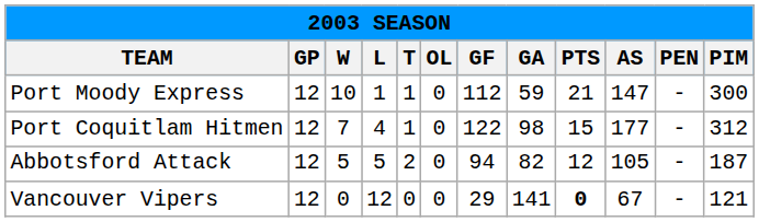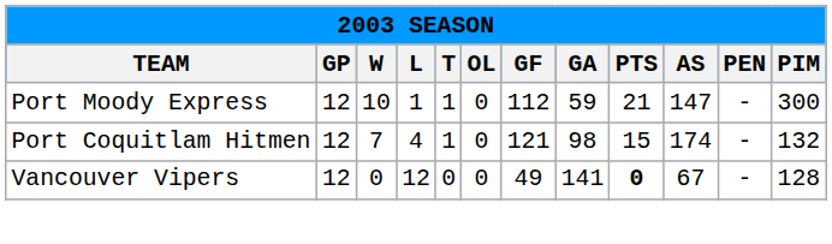Port Coquitlam Hitmen | GF: 122 -> 121
Port Coquitlam Hitmen | AS: 177 -> 174
Port Coquitlam Hitmen | PIM: 312 -> 132
- row: Abbotsford Attack | 12 | 5 | 5 | 2 | 0 | 94 | 82 | 12 | 105 | - | 187
Vancouver Vipers | GF: 29 -> 49
Vancouver Vipers | PIM: 121 -> 128
